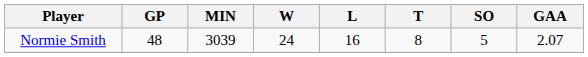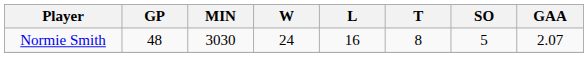Normie Smith | MIN: 3039 -> 3030
